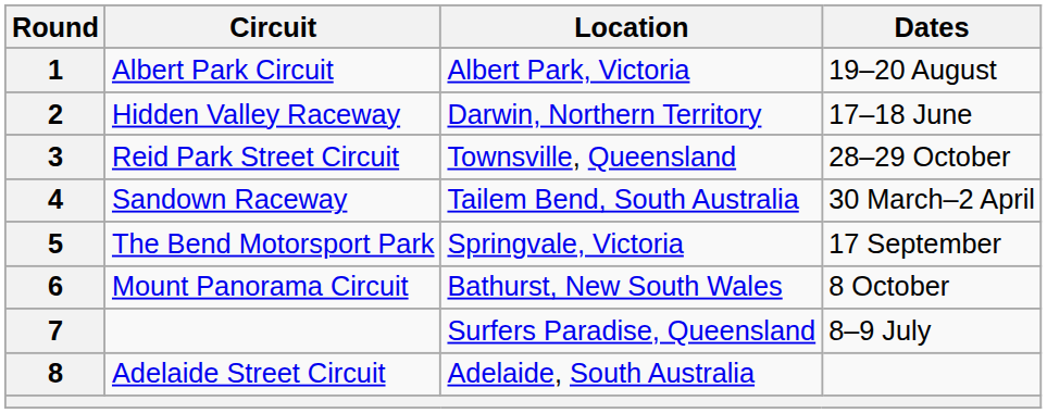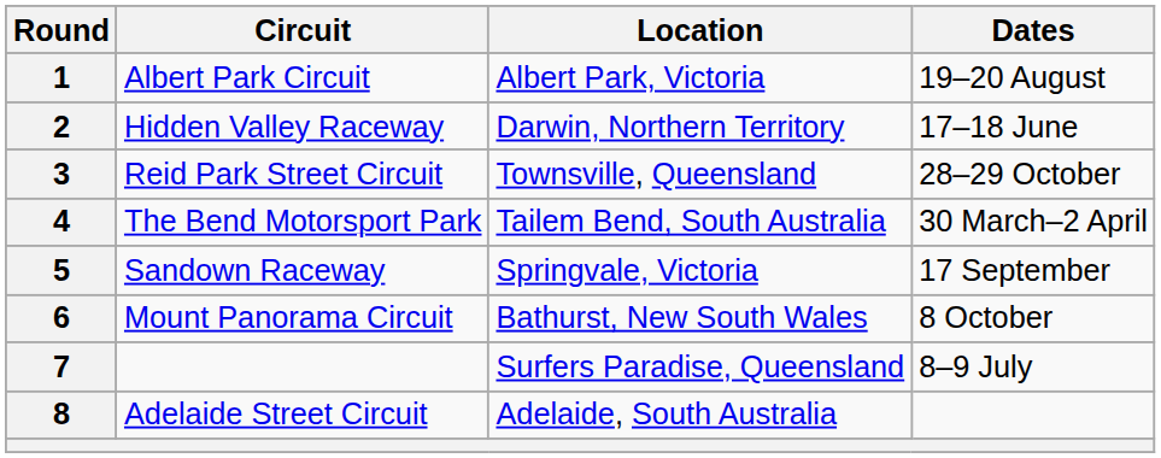4 | Circuit: Sandown Raceway -> The Bend Motorsport Park
5 | Circuit: The Bend Motorsport Park -> Sandown Raceway
